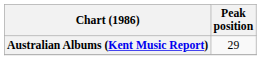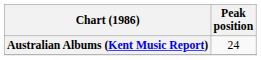Australian Albums (Kent Music Report) | Peak position: 29 -> 24
